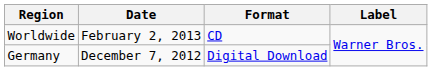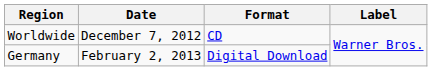Worldwide | Date: February 2, 2013 -> December 7, 2012
Germany | Date: December 7, 2012 -> February 2, 2013
